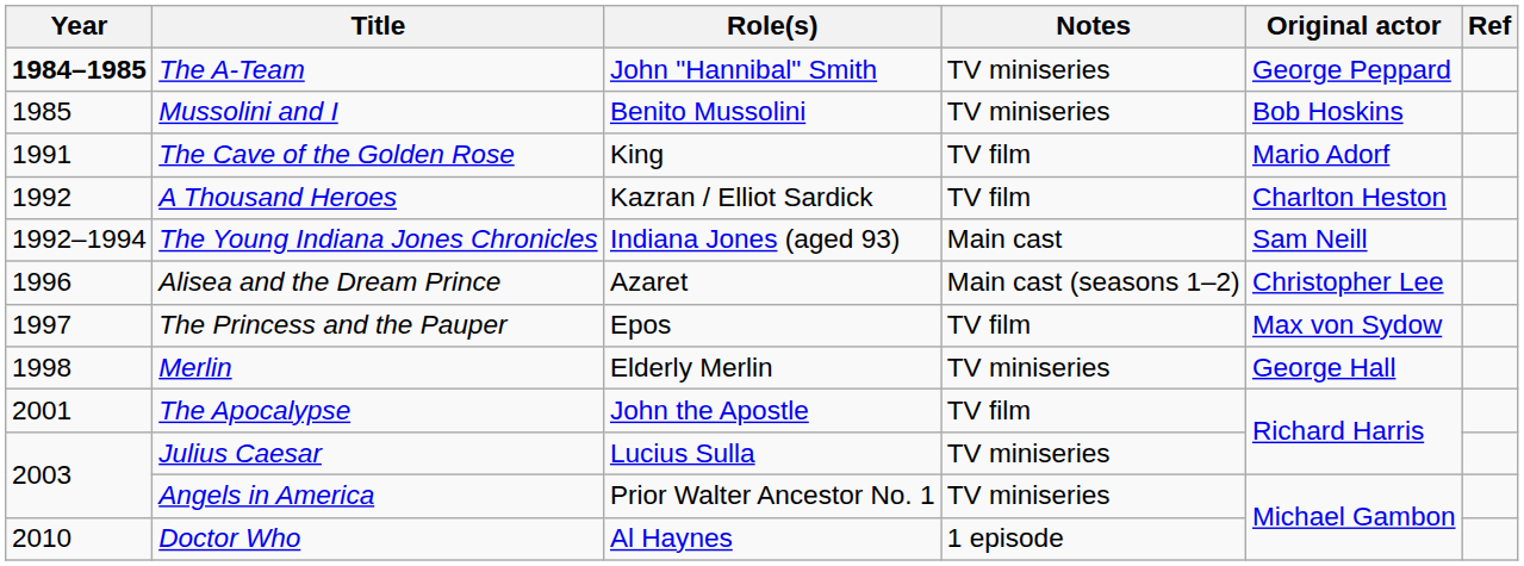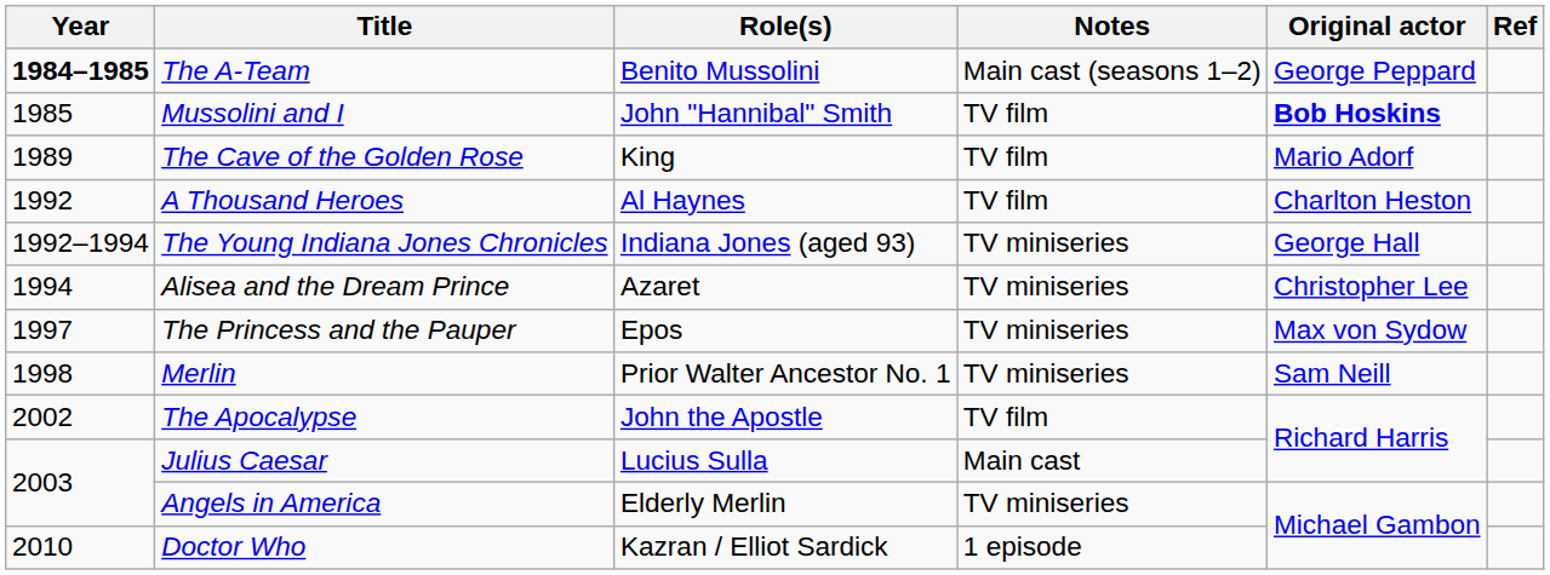The A-Team | Role(s): John "Hannibal" Smith -> Benito Mussolini
The A-Team | Notes: TV miniseries -> Main cast (seasons 1–2)
Mussolini and I | Role(s): Benito Mussolini -> John "Hannibal" Smith
Mussolini and I | Notes: TV miniseries -> TV film
Mussolini and I | Original actor: normal -> bold
The Cave of the Golden Rose | Year: 1991 -> 1989
A Thousand Heroes | Role(s): Kazran / Elliot Sardick -> Al Haynes
The Young Indiana Jones Chronicles | Notes: Main cast -> TV miniseries
The Young Indiana Jones Chronicles | Original actor: Sam Neill -> George Hall
Alisea and the Dream Prince | Year: 1996 -> 1994
Alisea and the Dream Prince | Notes: Main cast (seasons 1–2) -> TV miniseries
The Princess and the Pauper | Notes: TV film -> TV miniseries
Merlin | Role(s): Elderly Merlin -> Prior Walter Ancestor No. 1
Merlin | Original actor: George Hall -> Sam Neill
The Apocalypse | Year: 2001 -> 2002
Julius Caesar | Notes: TV miniseries -> Main cast
Angels in America | Role(s): Prior Walter Ancestor No. 1 -> Elderly Merlin
Doctor Who | Role(s): Al Haynes -> Kazran / Elliot Sardick
